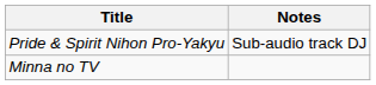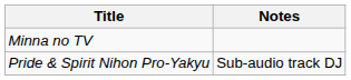rows swapped: Minna no TV <-> Pride & Spirit Nihon Pro-Yakyu
